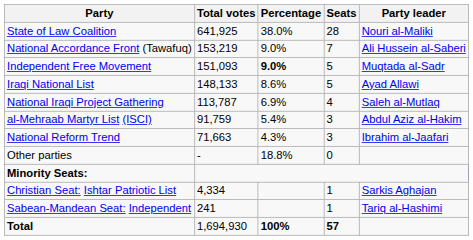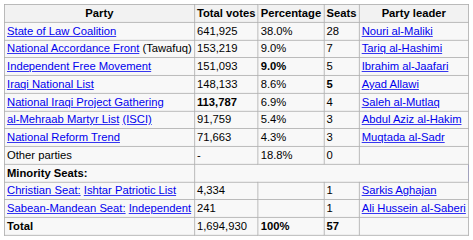National Accordance Front (Tawafuq) | Party leader: Ali Hussein al-Saberi -> Tariq al-Hashimi
Independent Free Movement | Party leader: Muqtada al-Sadr -> Ibrahim al-Jaafari
Iraqi National List | Seats: normal -> bold
National Iraqi Project Gathering | Total votes: normal -> bold
National Reform Trend | Party leader: Ibrahim al-Jaafari -> Muqtada al-Sadr
Sabean-Mandean Seat: Independent | Party leader: Tariq al-Hashimi -> Ali Hussein al-Saberi
